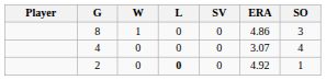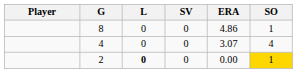- column: W | 1 | 0 | 0
8 | SO: 3 -> 1
2 | ERA: 4.92 -> 0.00
2 | SO: no background -> gold background
